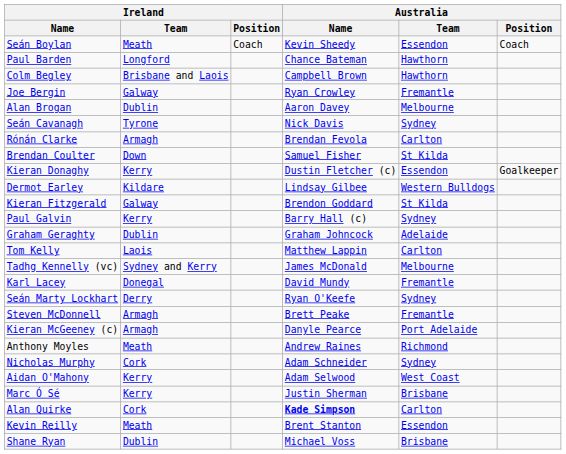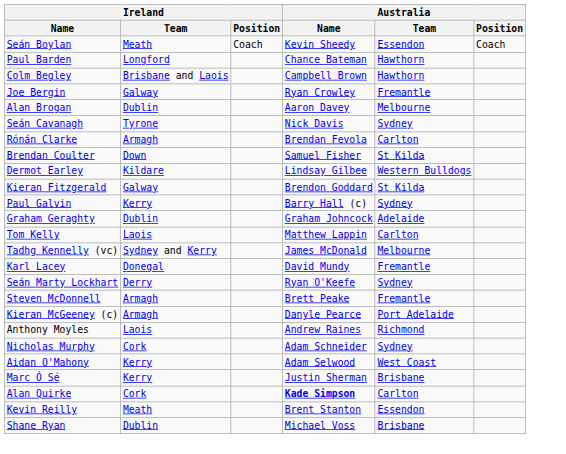- row: Kieran Donaghy | Kerry | Dustin Fletcher (c) | Essendon | Goalkeeper
Anthony Moyles | Ireland / Team: Meath -> Laois
